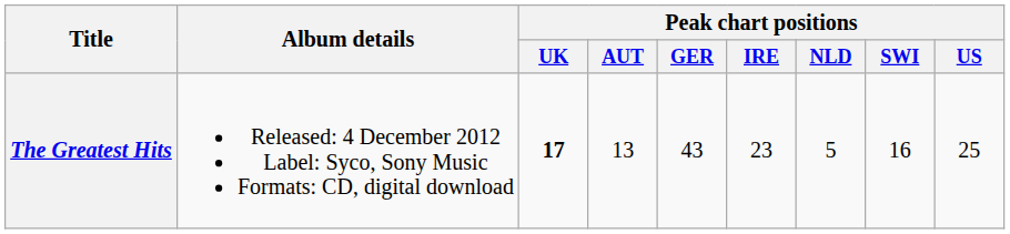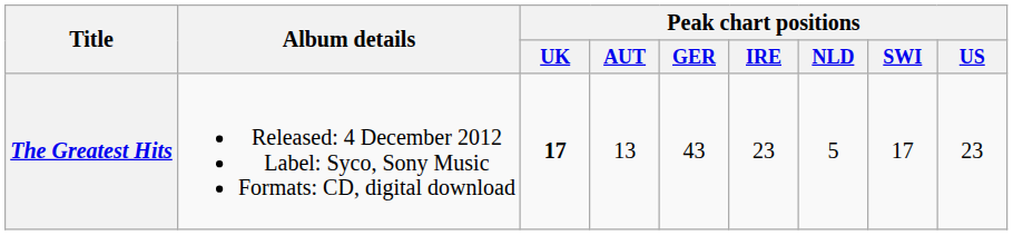The Greatest Hits | Peak chart positions / SWI: 16 -> 17
The Greatest Hits | Peak chart positions / US: 25 -> 23
